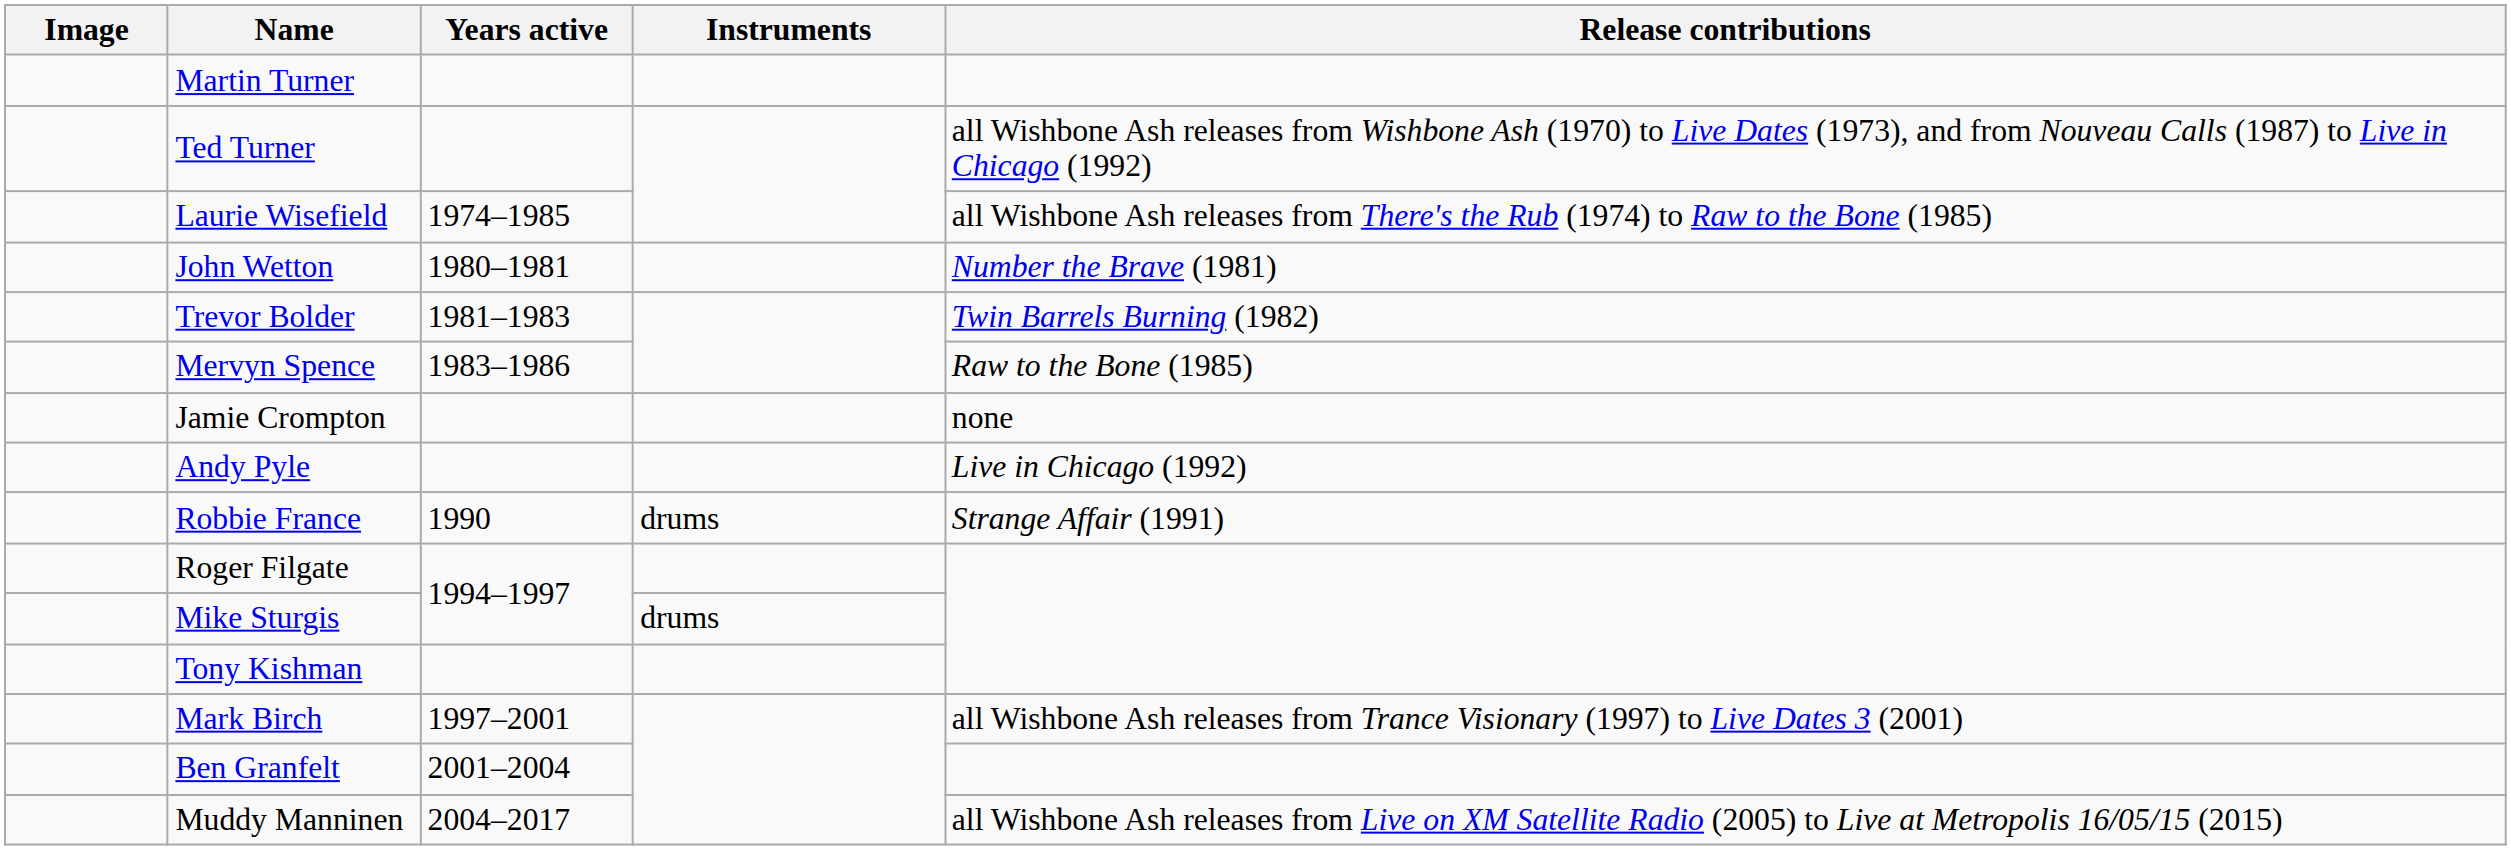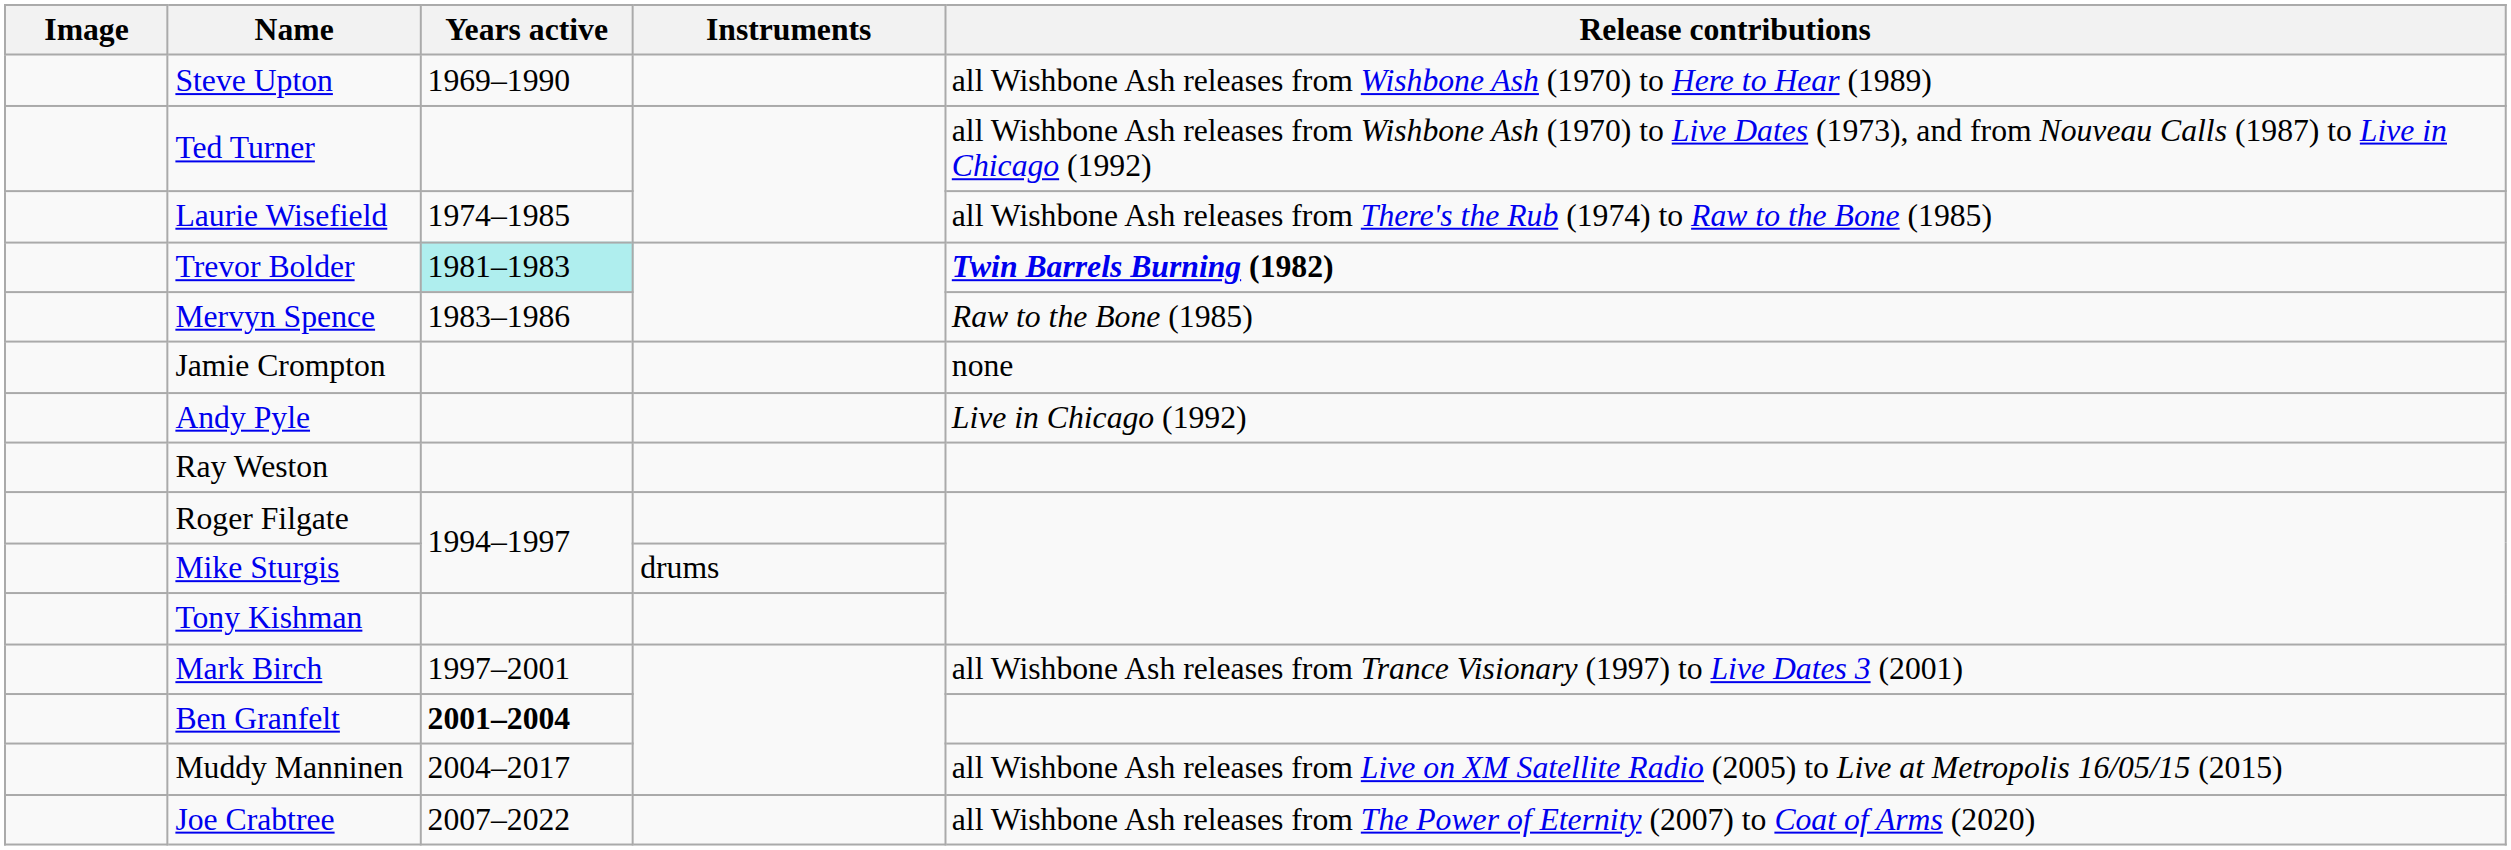+ row: Steve Upton | 1969–1990 | all Wishbone Ash releases from Wishbone Ash (1970) to Here to Hear (1989)
- row: Martin Turner
- row: John Wetton | 1980–1981 | Number the Brave (1981)
Trevor Bolder | Years active: no background -> paleturquoise background
Trevor Bolder | Release contributions: normal -> bold
- row: Robbie France | 1990 | drums | Strange Affair (1991)
+ row: Ray Weston
Ben Granfelt | Years active: normal -> bold
+ row: Joe Crabtree | 2007–2022 | all Wishbone Ash releases from The Power of Eternity (2007) to Coat of Arms (2020)
